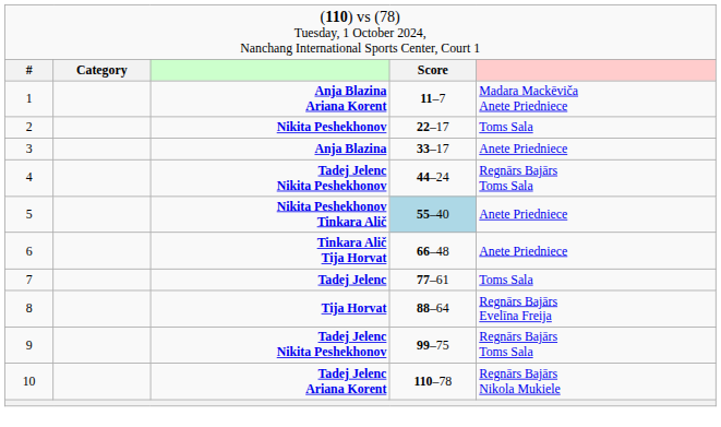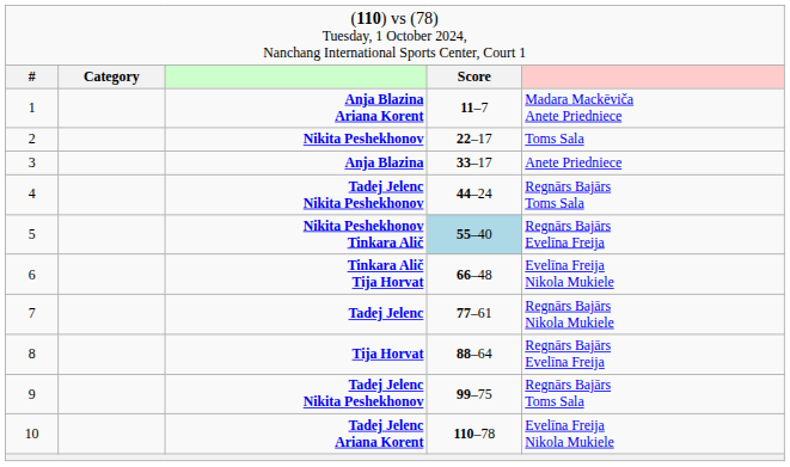Nikita Peshekhonov Tinkara Alič | column 5: Anete Priedniece -> Regnārs Bajārs Evelīna Freija
Tinkara Alič Tija Horvat | column 5: Anete Priedniece -> Evelīna Freija Nikola Mukiele
Tadej Jelenc | column 5: Toms Sala -> Regnārs Bajārs Nikola Mukiele
Tadej Jelenc Ariana Korent | column 5: Regnārs Bajārs Nikola Mukiele -> Evelīna Freija Nikola Mukiele
